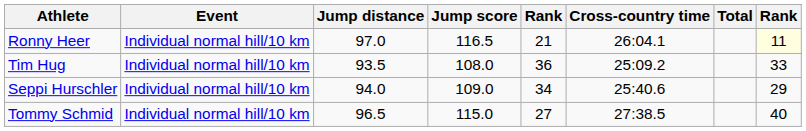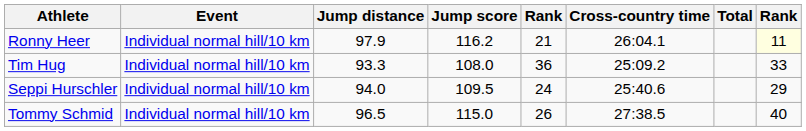Ronny Heer | Jump distance: 97.0 -> 97.9
Ronny Heer | Jump score: 116.5 -> 116.2
Tim Hug | Jump distance: 93.5 -> 93.3
Seppi Hurschler | Jump score: 109.0 -> 109.5
Seppi Hurschler | column 5: 34 -> 24
Tommy Schmid | column 5: 27 -> 26
